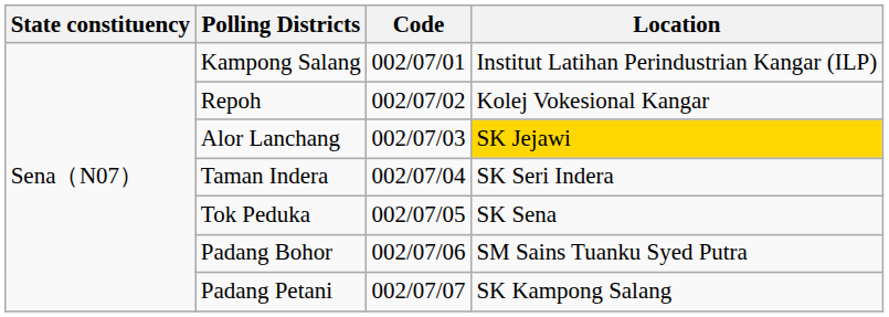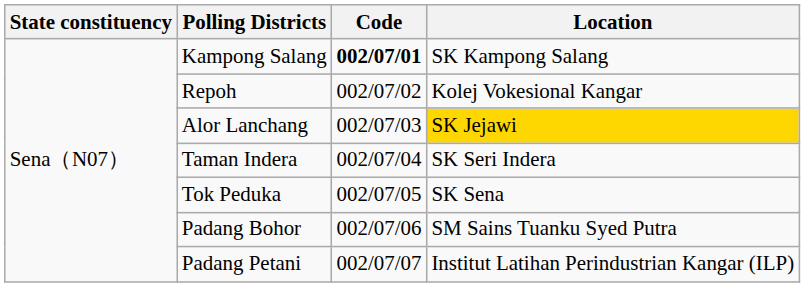Kampong Salang | Code: normal -> bold
Kampong Salang | Location: Institut Latihan Perindustrian Kangar (ILP) -> SK Kampong Salang
Padang Petani | Location: SK Kampong Salang -> Institut Latihan Perindustrian Kangar (ILP)
